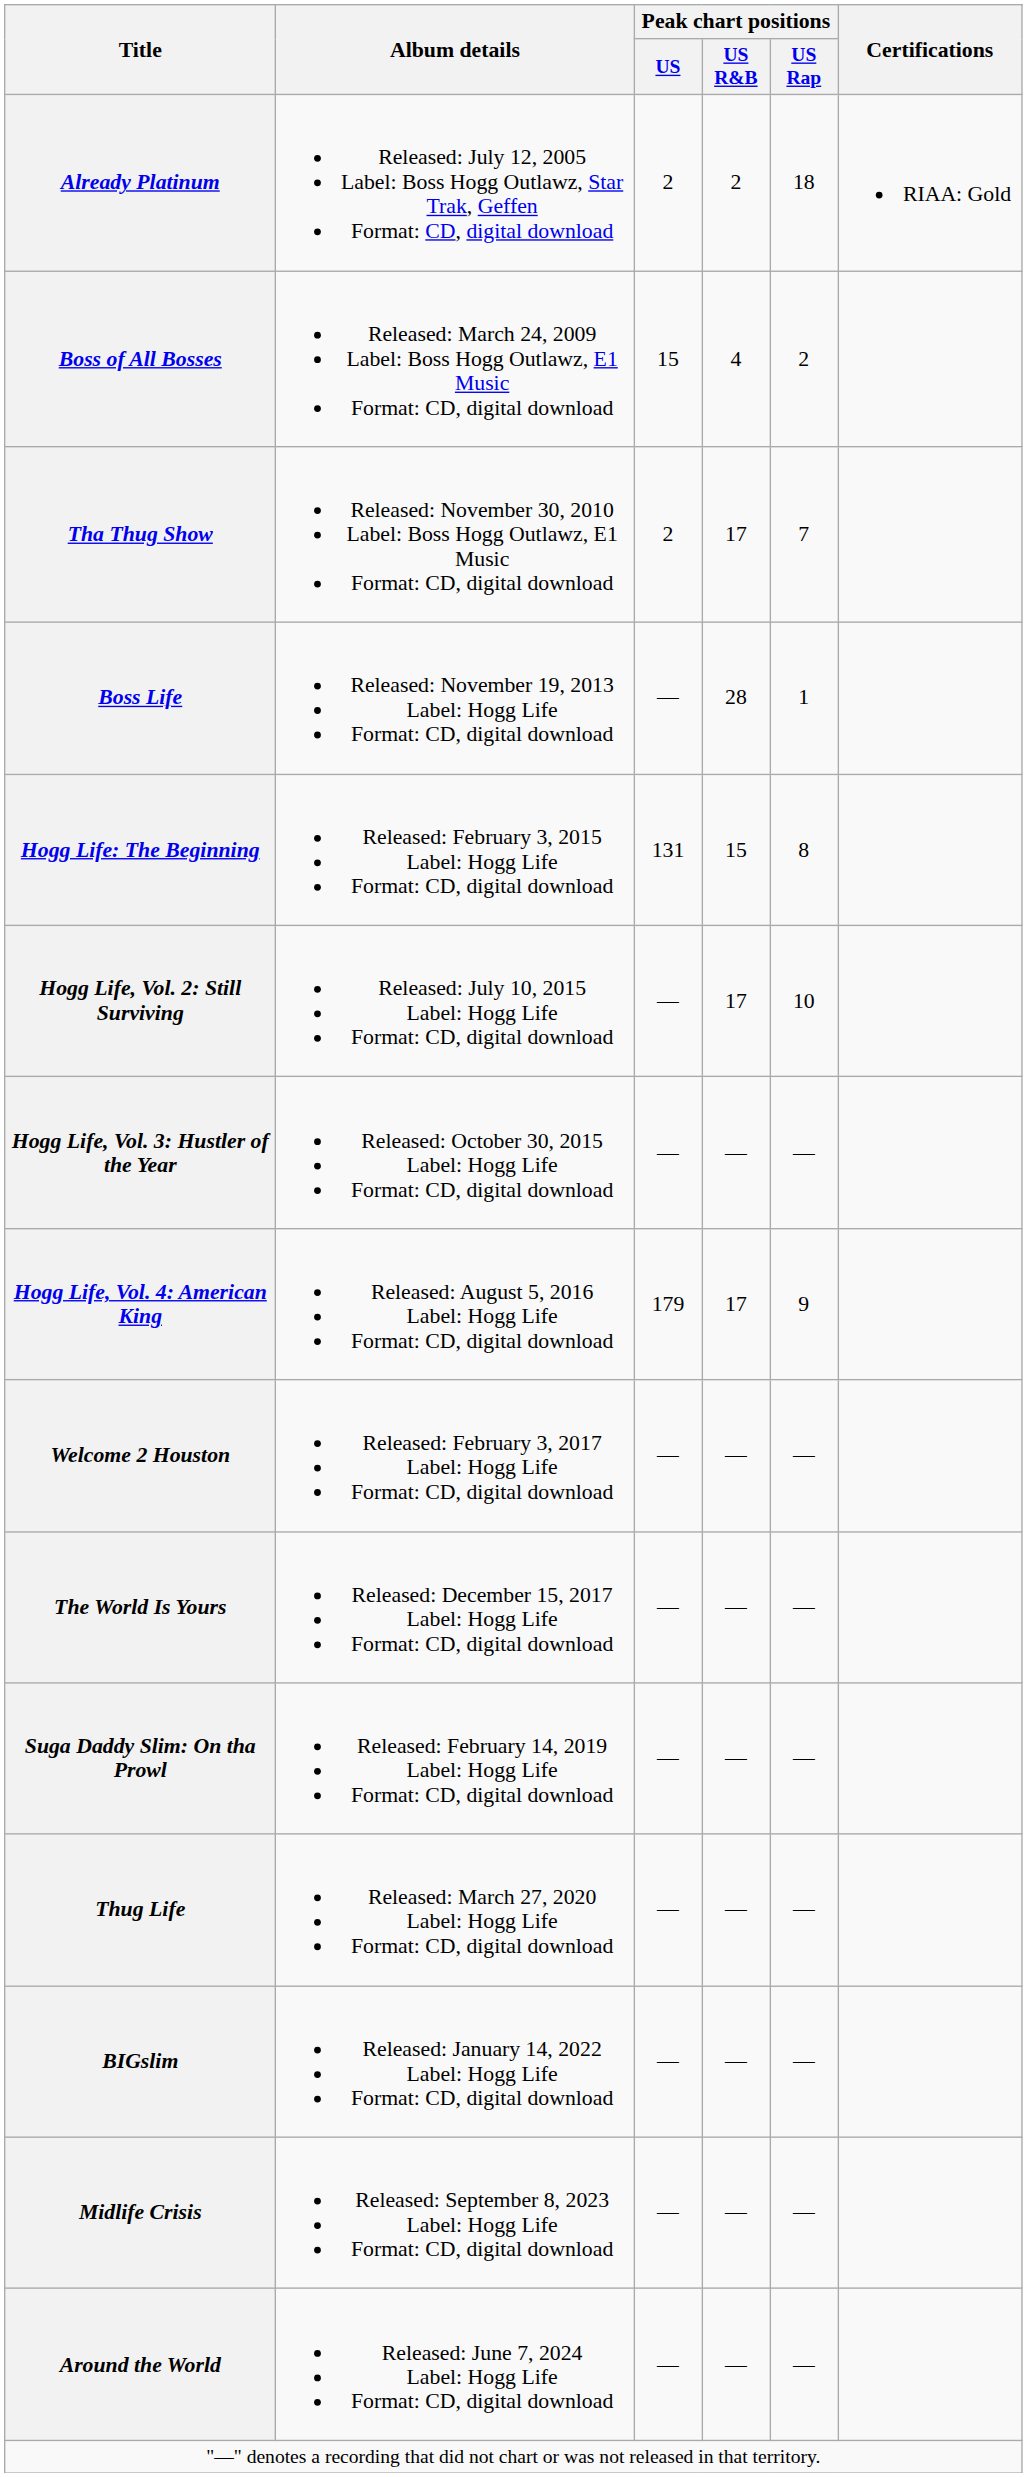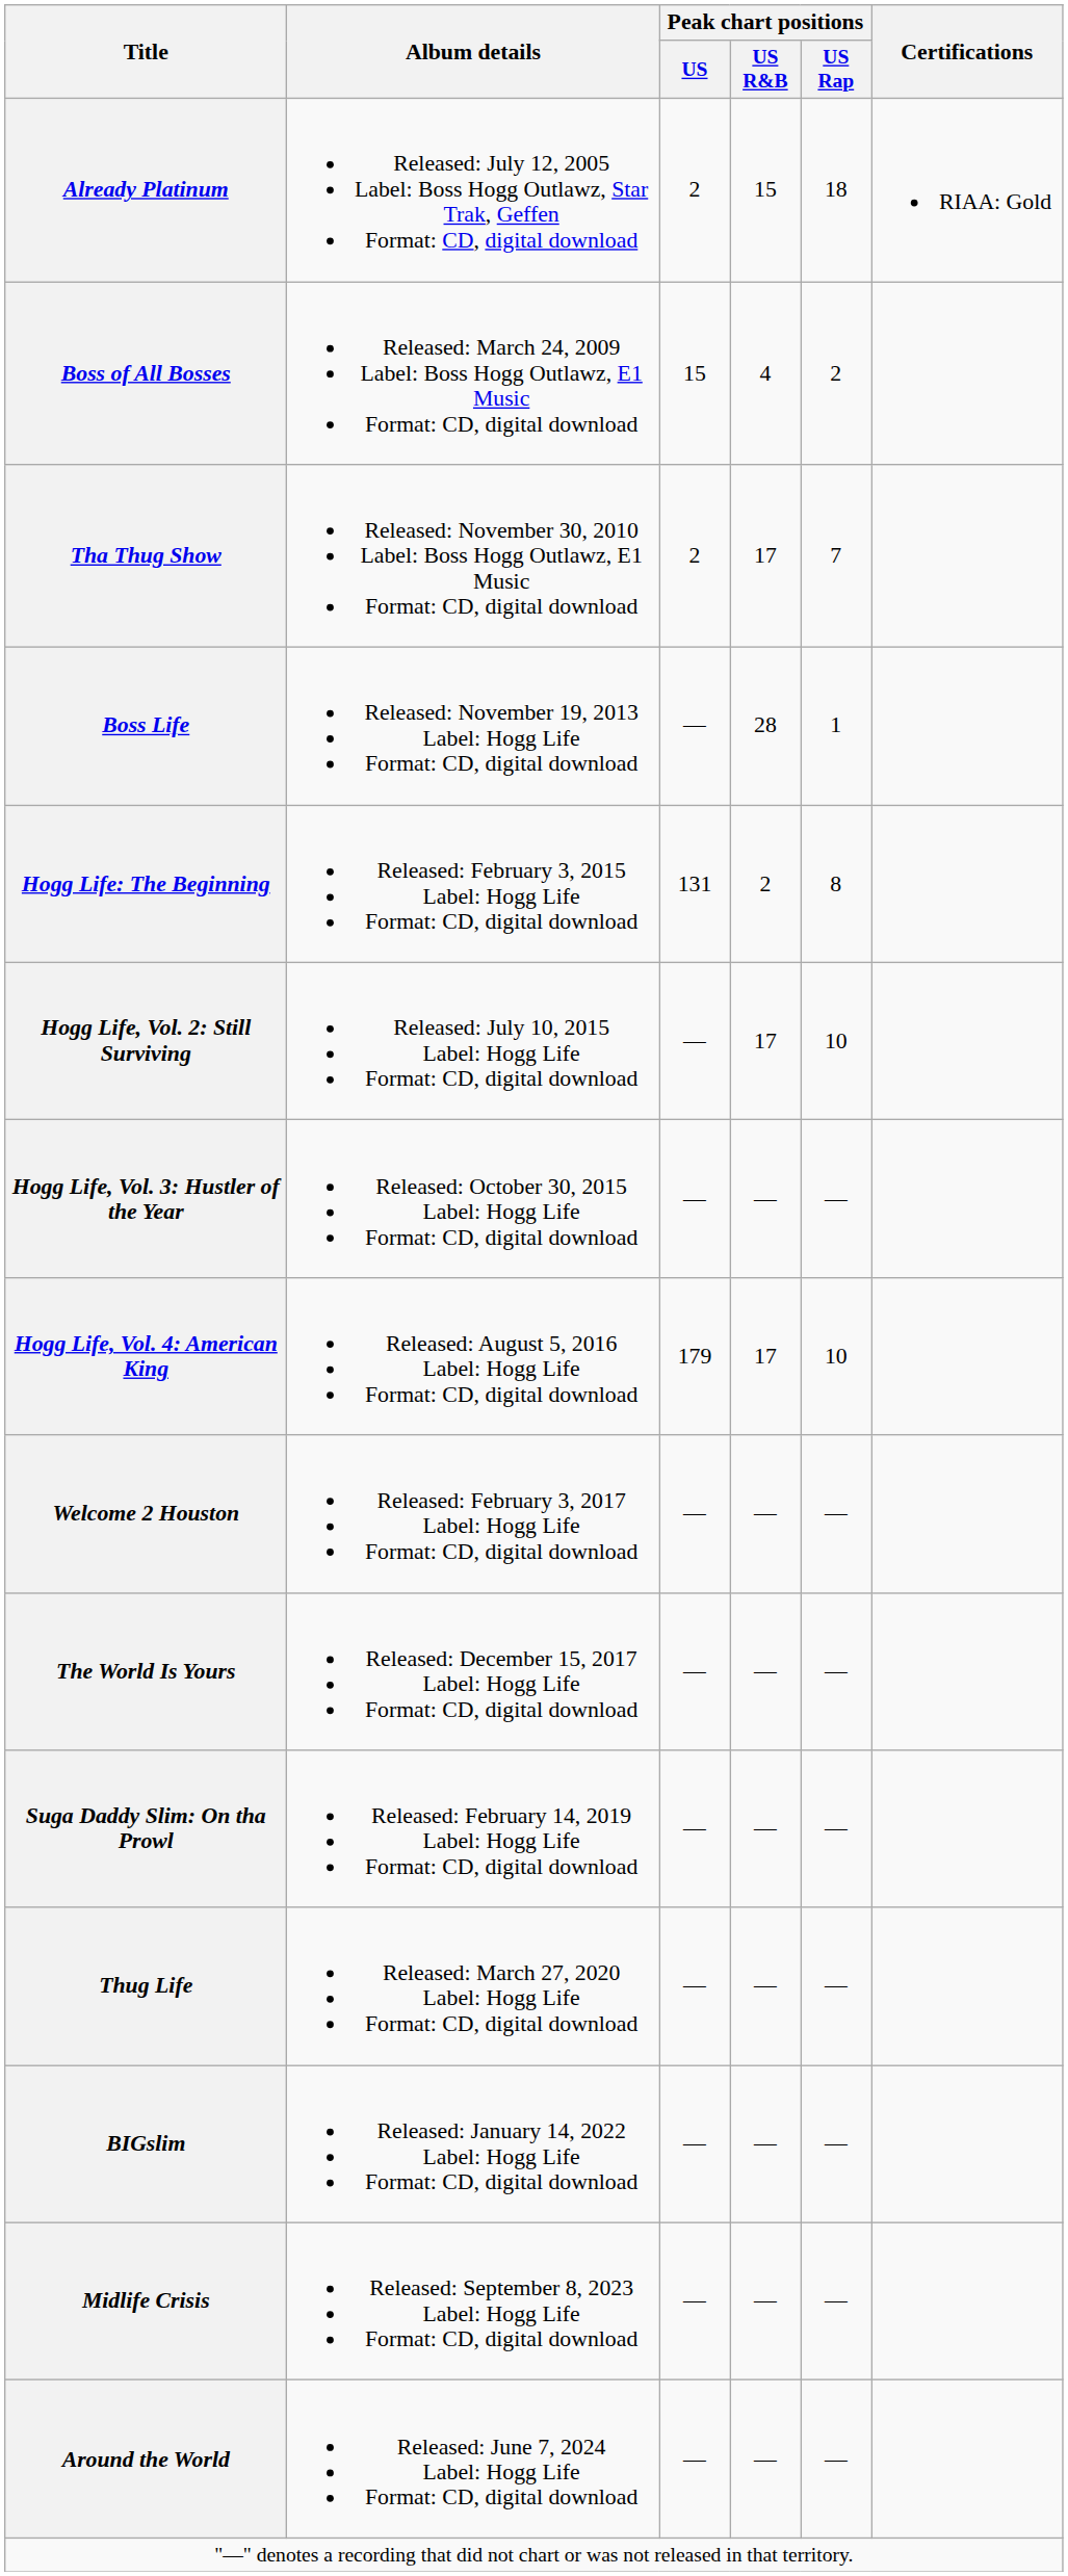Already Platinum | Peak chart positions / US R&B: 2 -> 15
Hogg Life: The Beginning | Peak chart positions / US R&B: 15 -> 2
Hogg Life, Vol. 4: American King | Peak chart positions / US Rap: 9 -> 10
